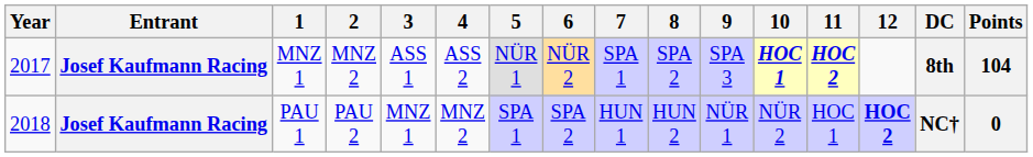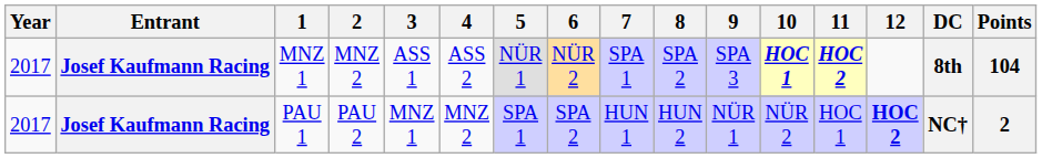PAU 1 | Year: 2018 -> 2017
PAU 1 | Points: 0 -> 2
